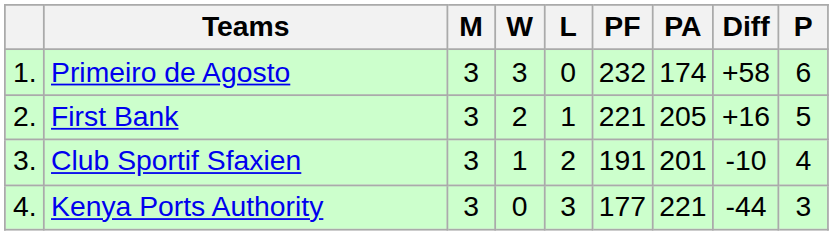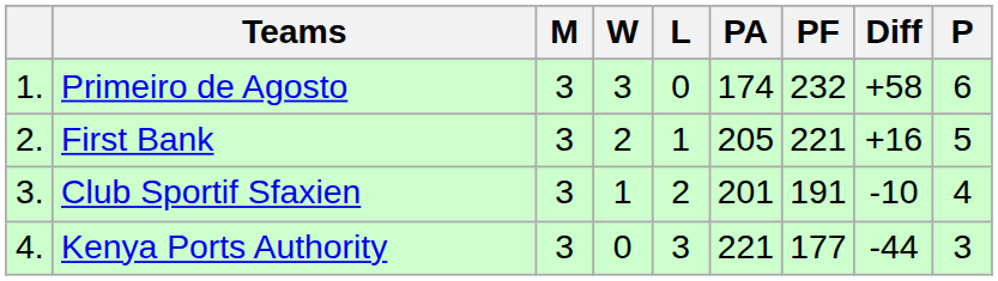columns swapped: PF <-> PA
